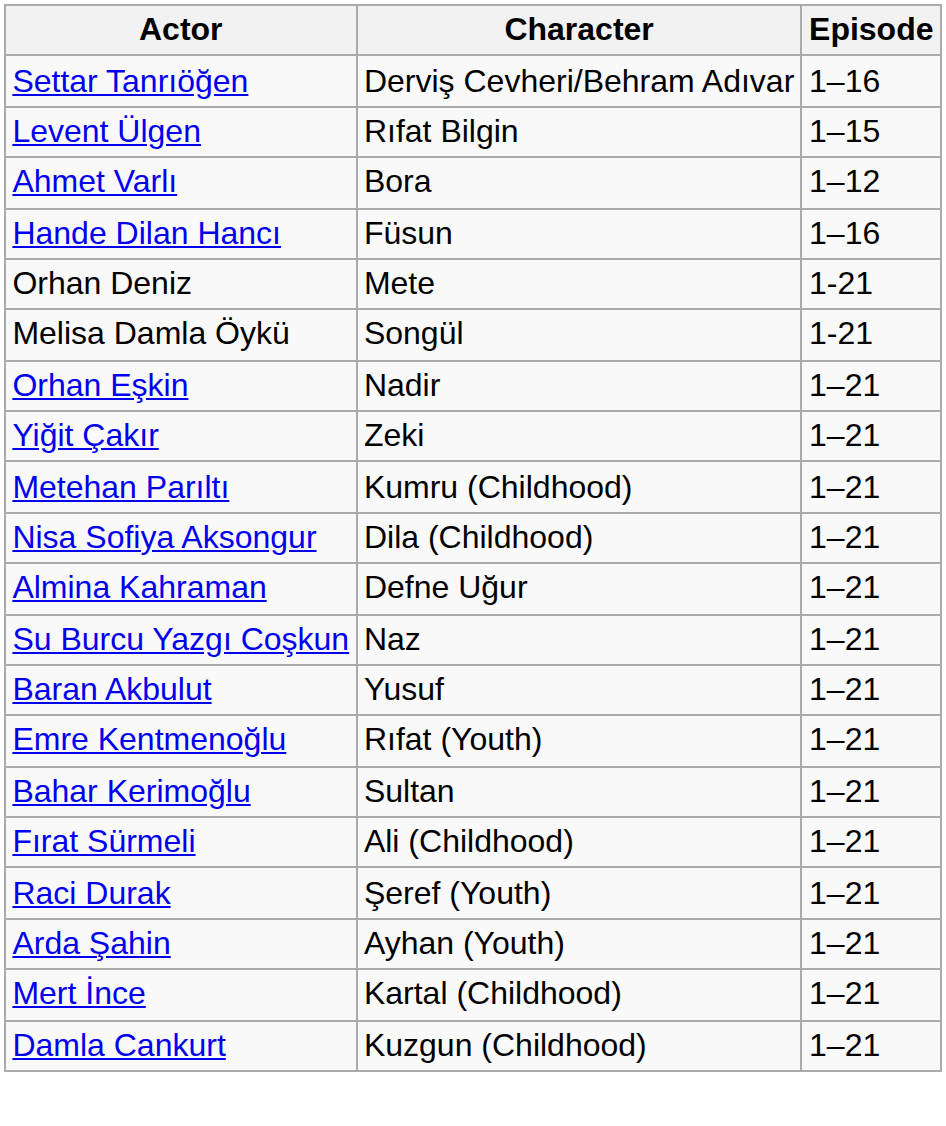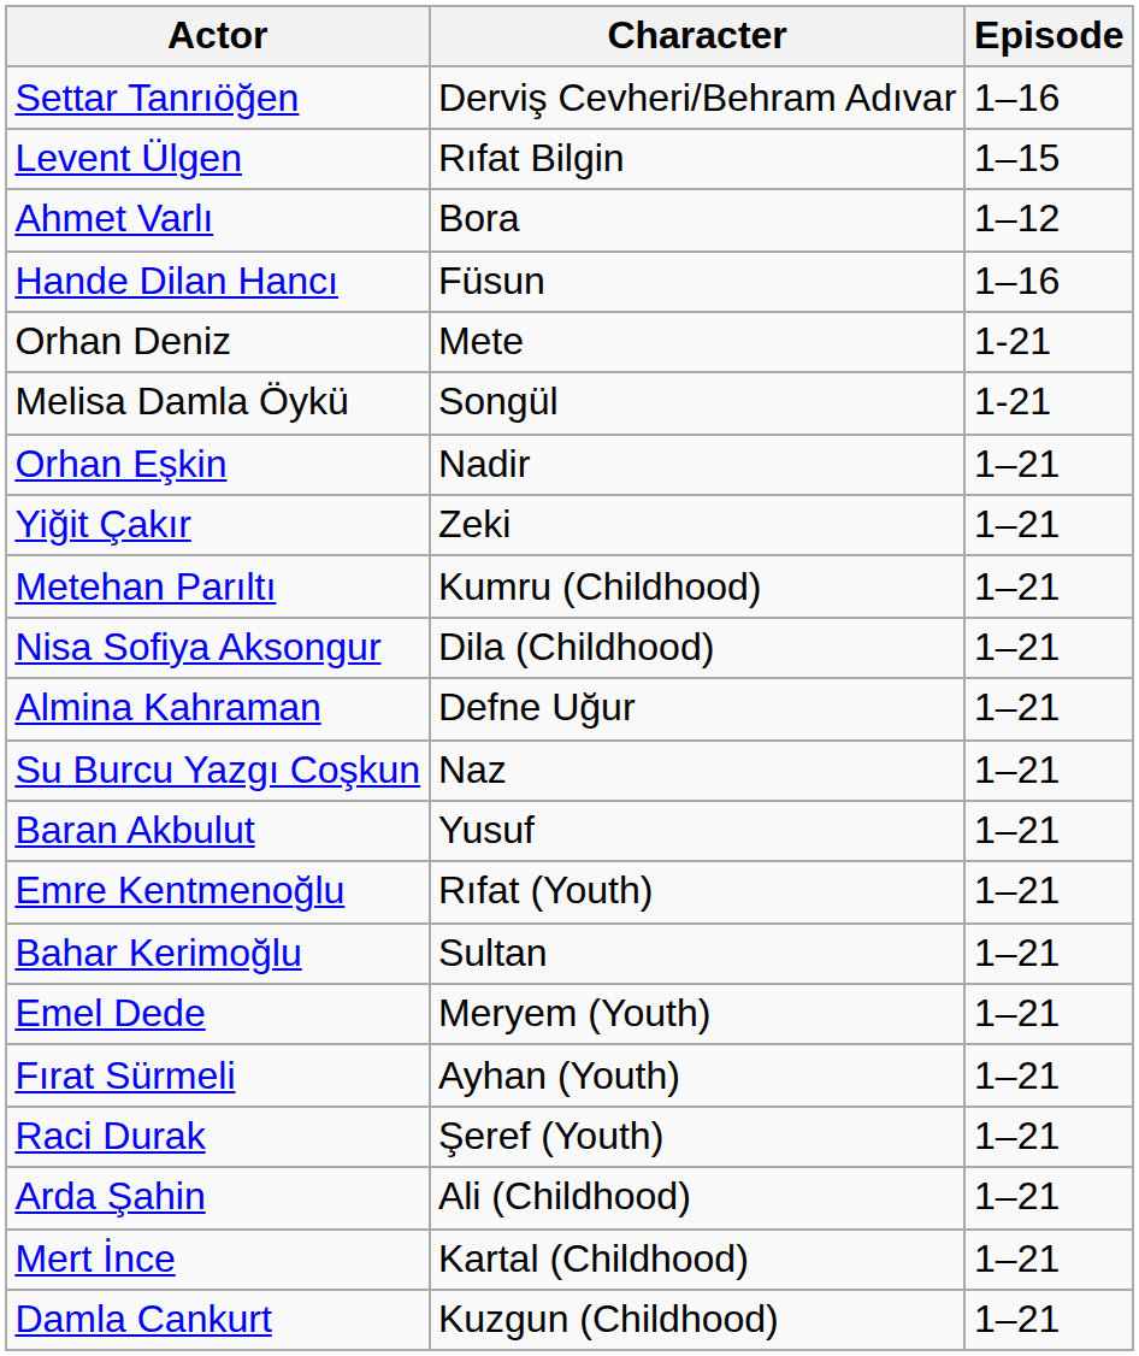+ row: Emel Dede | Meryem (Youth) | 1–21
Fırat Sürmeli | Character: Ali (Childhood) -> Ayhan (Youth)
Arda Şahin | Character: Ayhan (Youth) -> Ali (Childhood)
